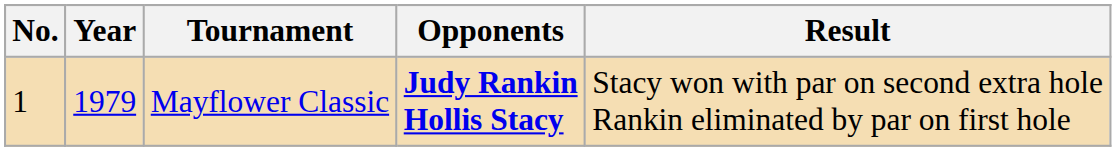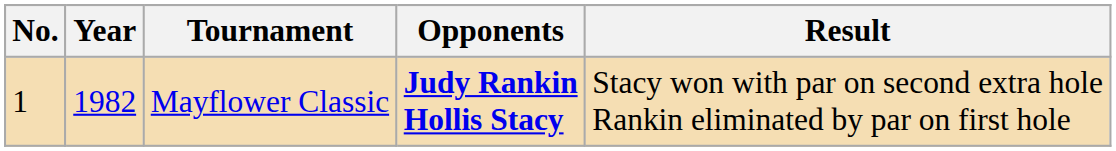Mayflower Classic | Year: 1979 -> 1982
